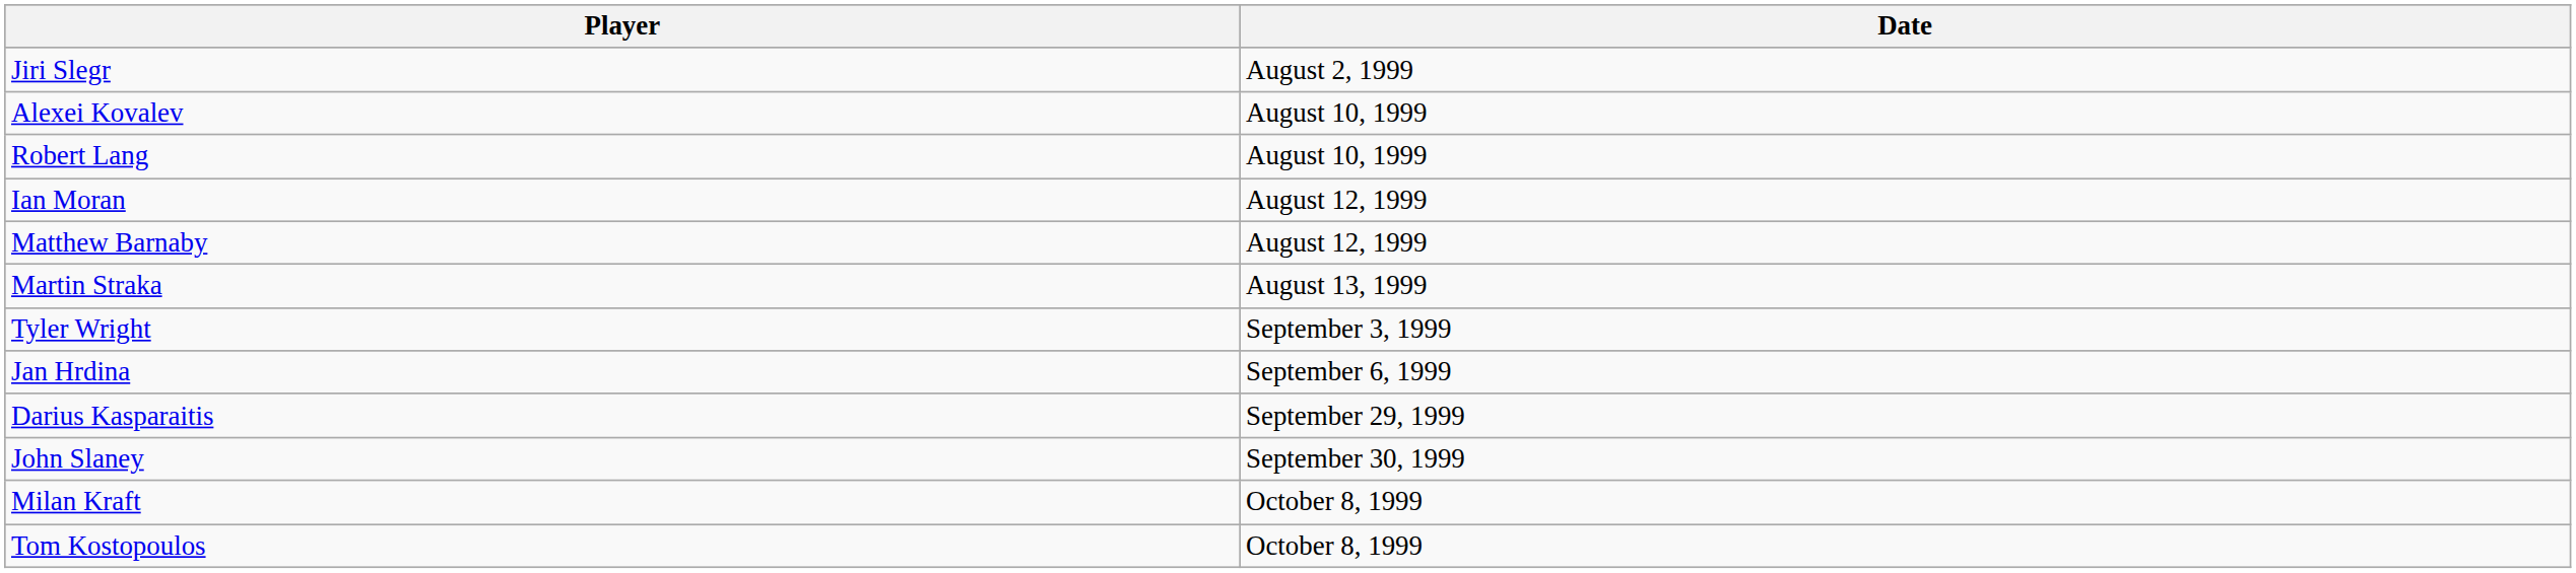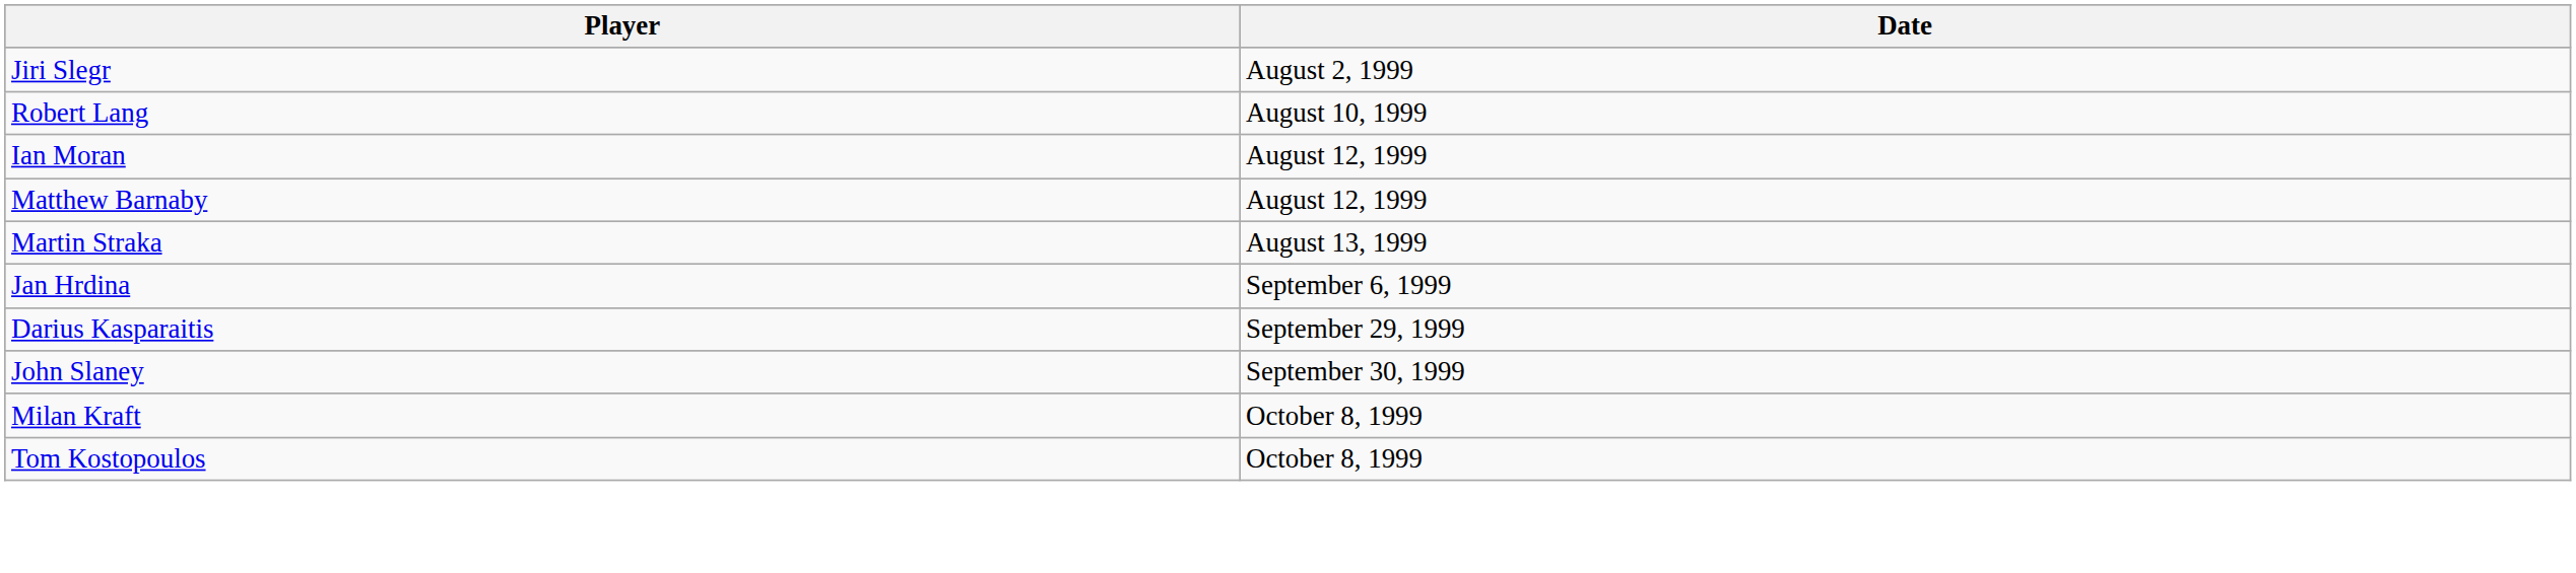- row: Alexei Kovalev | August 10, 1999
- row: Tyler Wright | September 3, 1999
